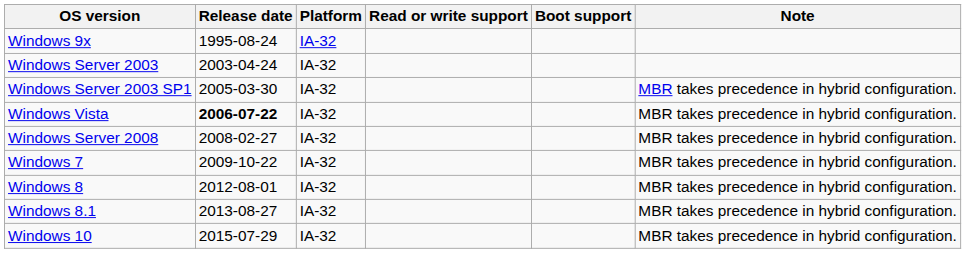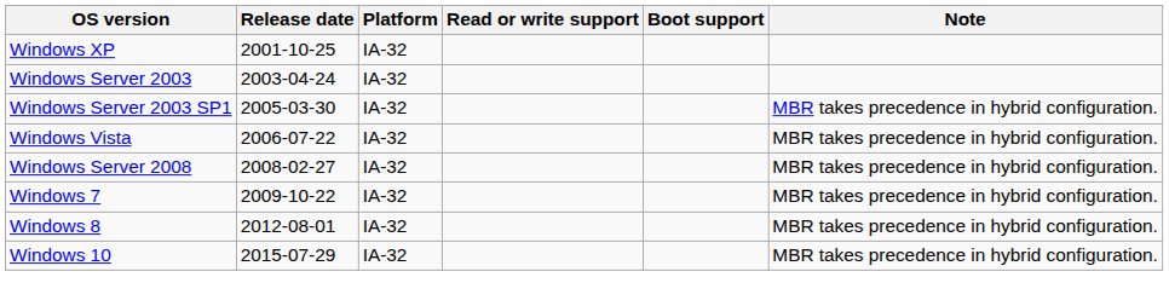- row: Windows 9x | 1995-08-24 | IA-32
+ row: Windows XP | 2001-10-25 | IA-32
Windows Vista | Release date: bold -> normal
- row: Windows 8.1 | 2013-08-27 | IA-32 | MBR takes precedence in hybrid configuration.
